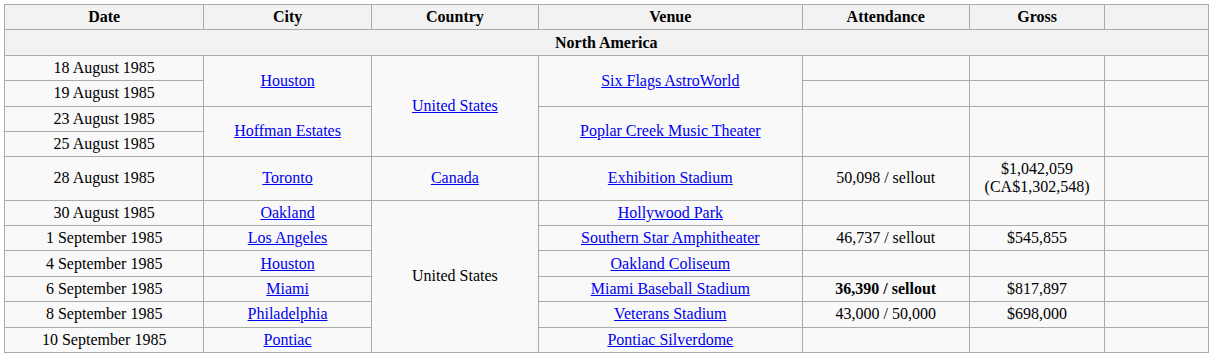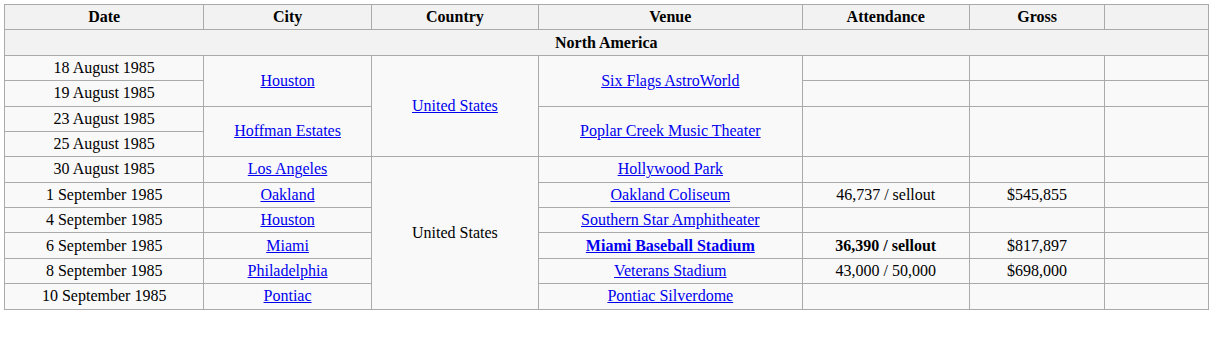- row: 28 August 1985 | Toronto | Canada | Exhibition Stadium | 50,098 / sellout | $1,042,059 (CA$1,302,548)
30 August 1985 | City: Oakland -> Los Angeles
1 September 1985 | City: Los Angeles -> Oakland
1 September 1985 | Venue: Southern Star Amphitheater -> Oakland Coliseum
4 September 1985 | Venue: Oakland Coliseum -> Southern Star Amphitheater
6 September 1985 | Venue: normal -> bold
